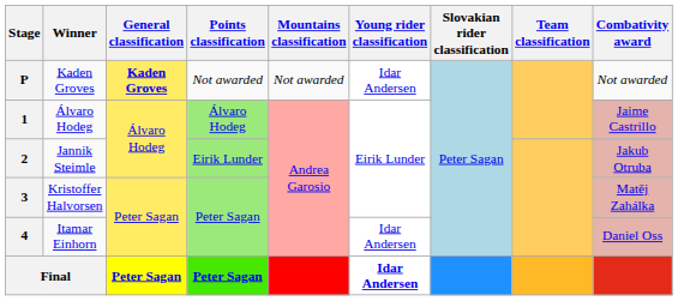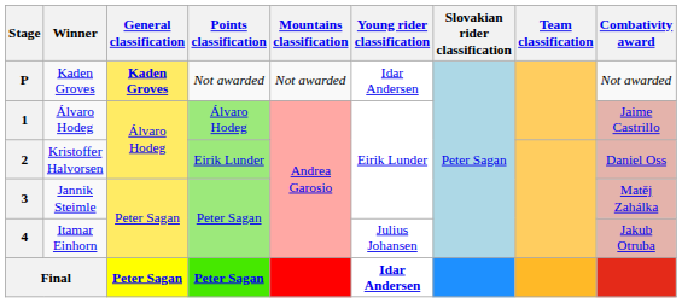2 | Winner: Jannik Steimle -> Kristoffer Halvorsen
2 | Combativity award: Jakub Otruba -> Daniel Oss
3 | Winner: Kristoffer Halvorsen -> Jannik Steimle
4 | Young rider classification: Idar Andersen -> Julius Johansen
4 | Combativity award: Daniel Oss -> Jakub Otruba
